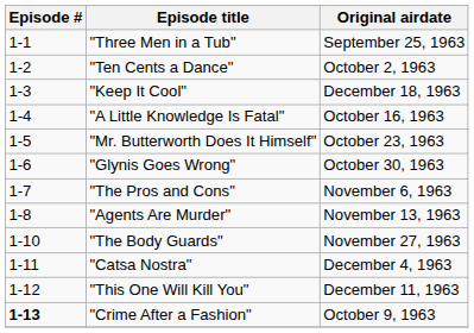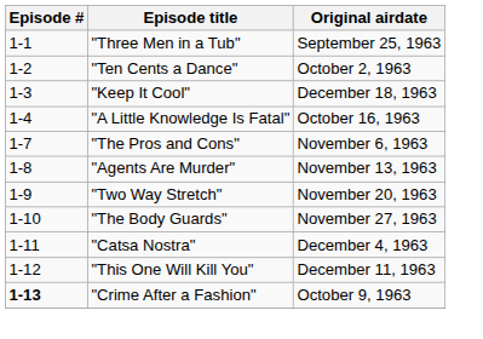- row: 1-5 | "Mr. Butterworth Does It Himself" | October 23, 1963
- row: 1-6 | "Glynis Goes Wrong" | October 30, 1963
+ row: 1-9 | "Two Way Stretch" | November 20, 1963
